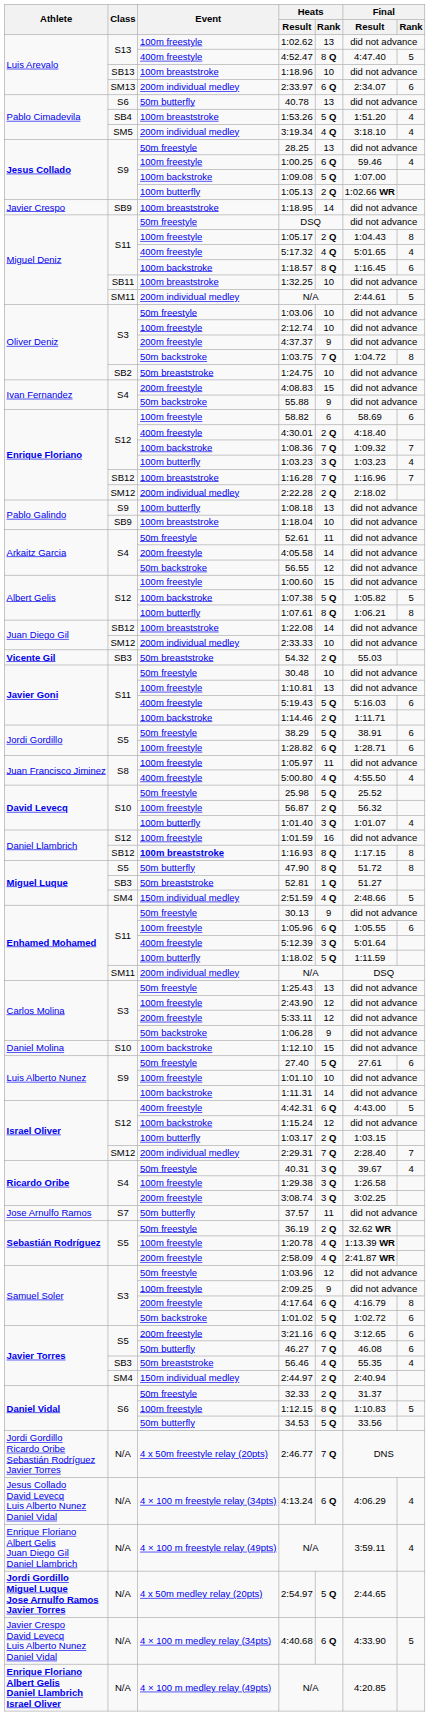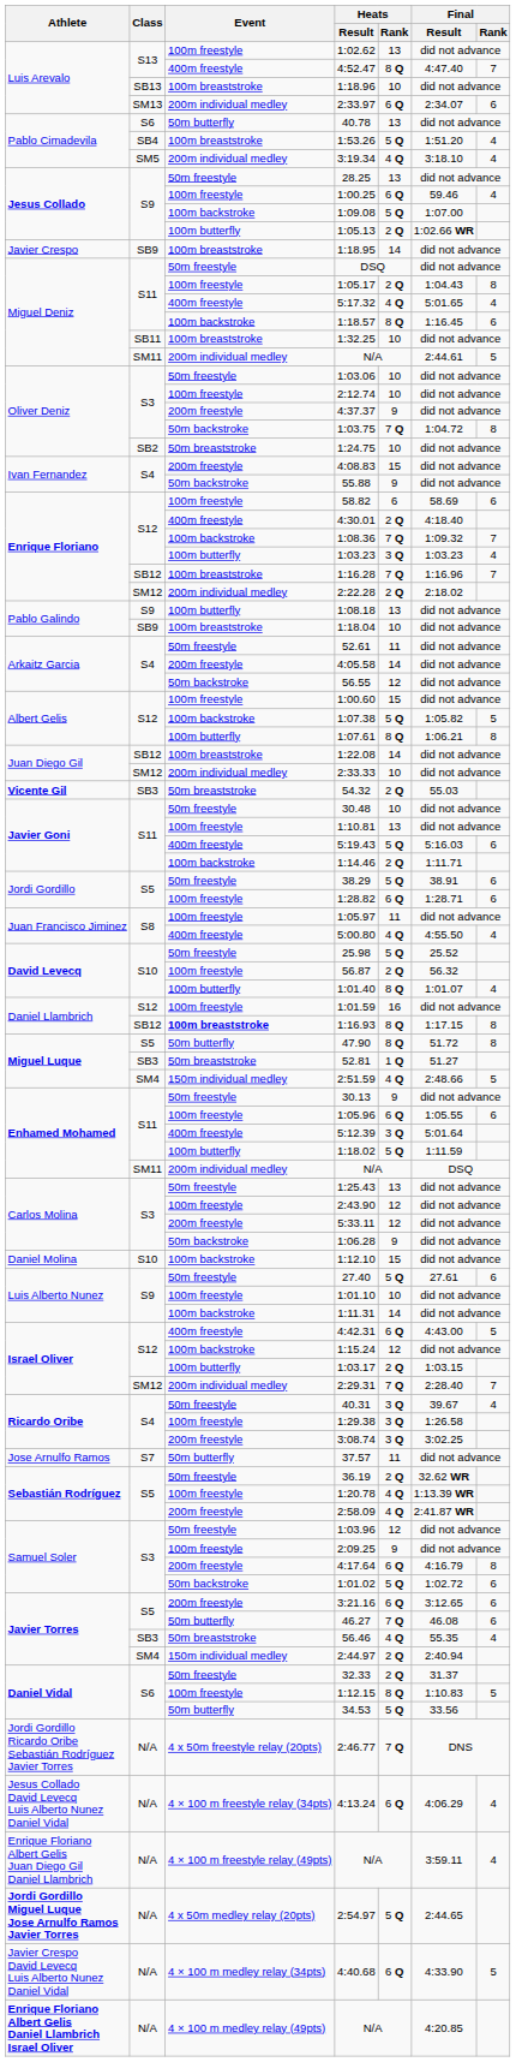4:52.47 | Final / Rank: 5 -> 7
1:01.40 | Heats / Rank: 3 Q -> 8 Q
